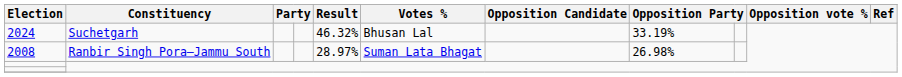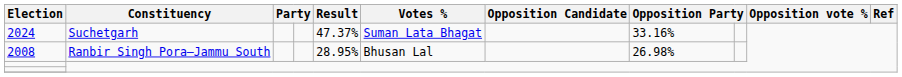2024 | Result: 46.32% -> 47.37%
2024 | Votes %: Bhusan Lal -> Suman Lata Bhagat
2024 | column 8: 33.19% -> 33.16%
2008 | Result: 28.97% -> 28.95%
2008 | Votes %: Suman Lata Bhagat -> Bhusan Lal
